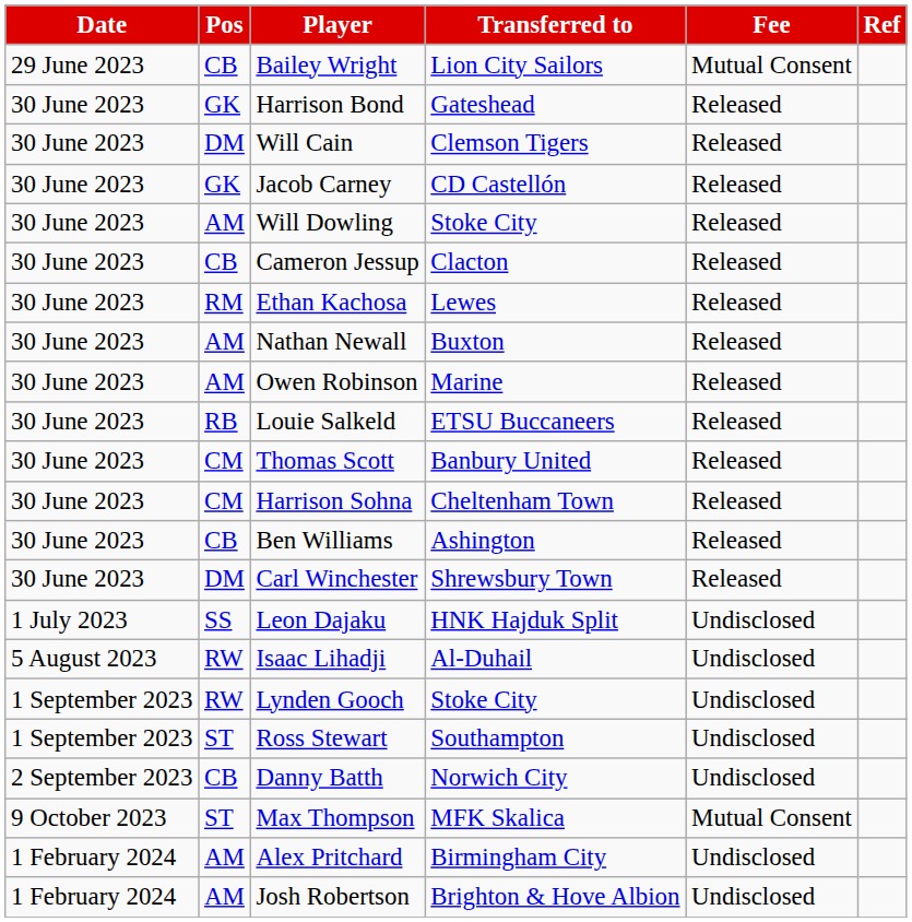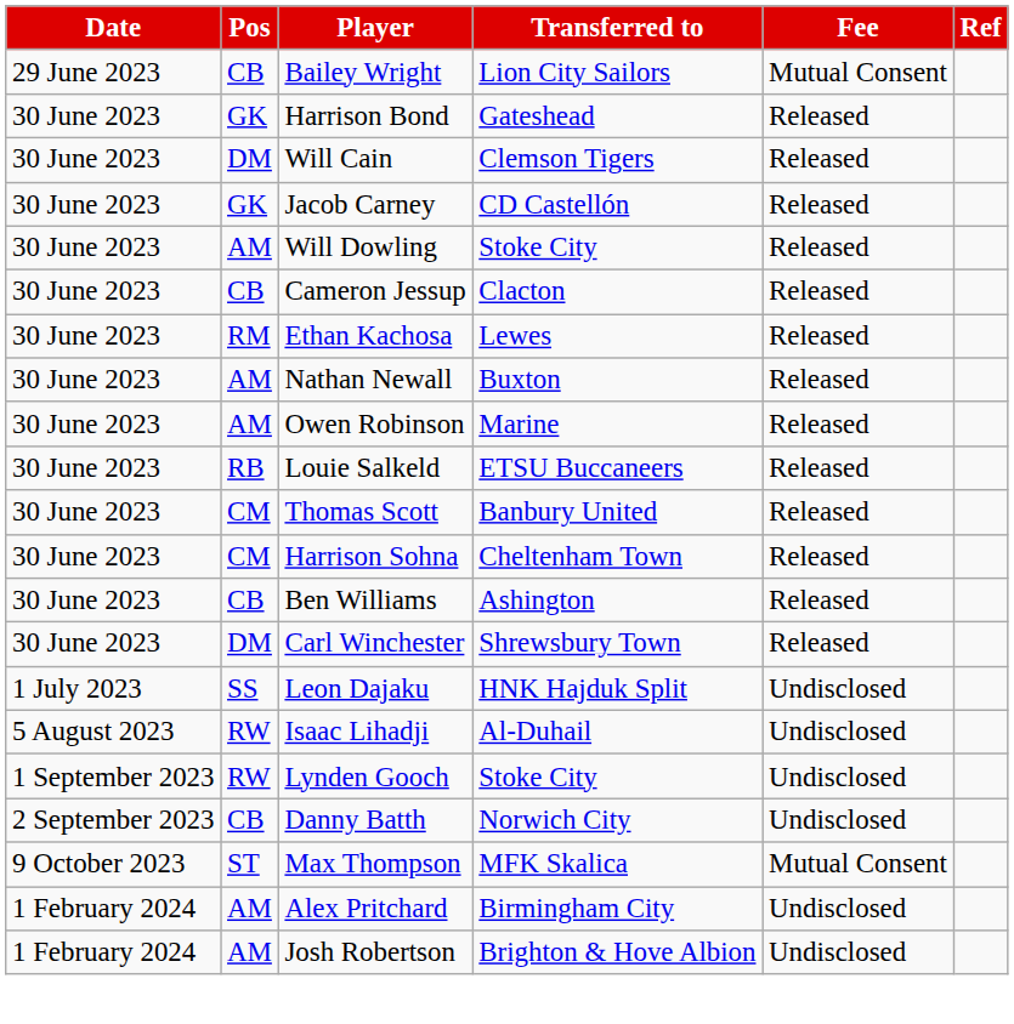- row: 1 September 2023 | ST | Ross Stewart | Southampton | Undisclosed
